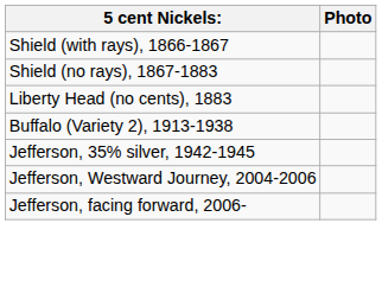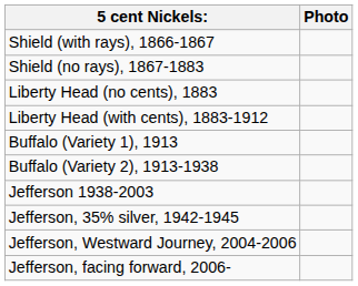+ row: Liberty Head (with cents), 1883-1912
+ row: Buffalo (Variety 1), 1913
+ row: Jefferson 1938-2003
